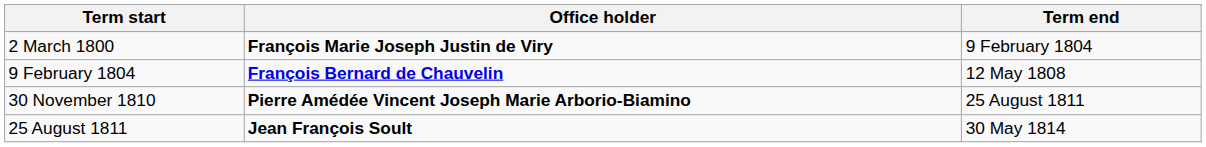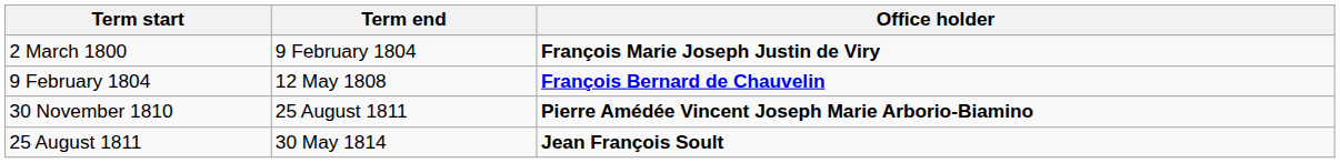columns swapped: Term end <-> Office holder
